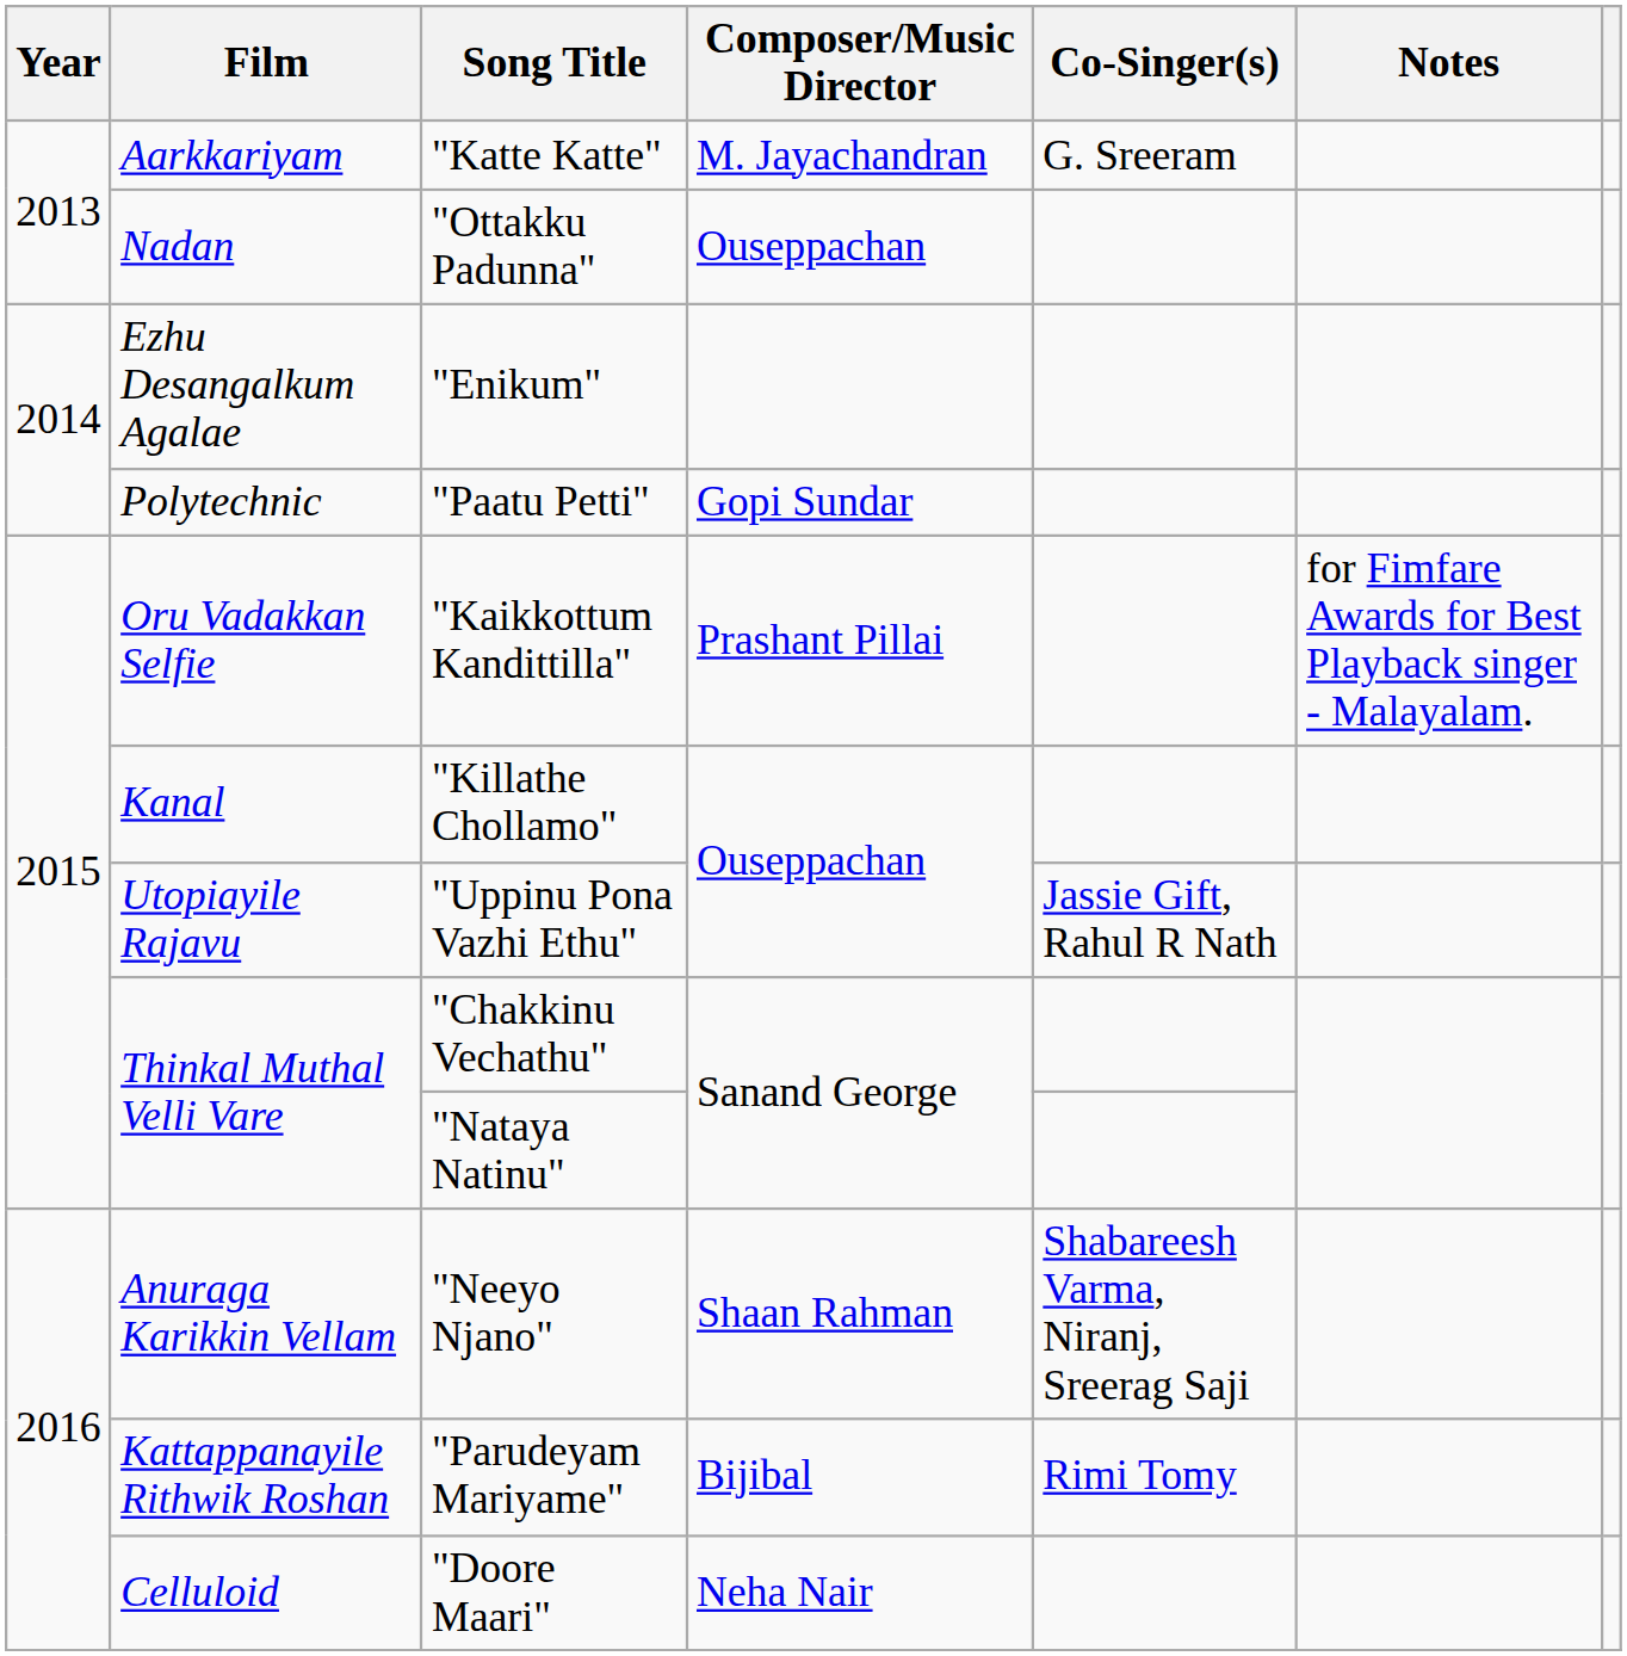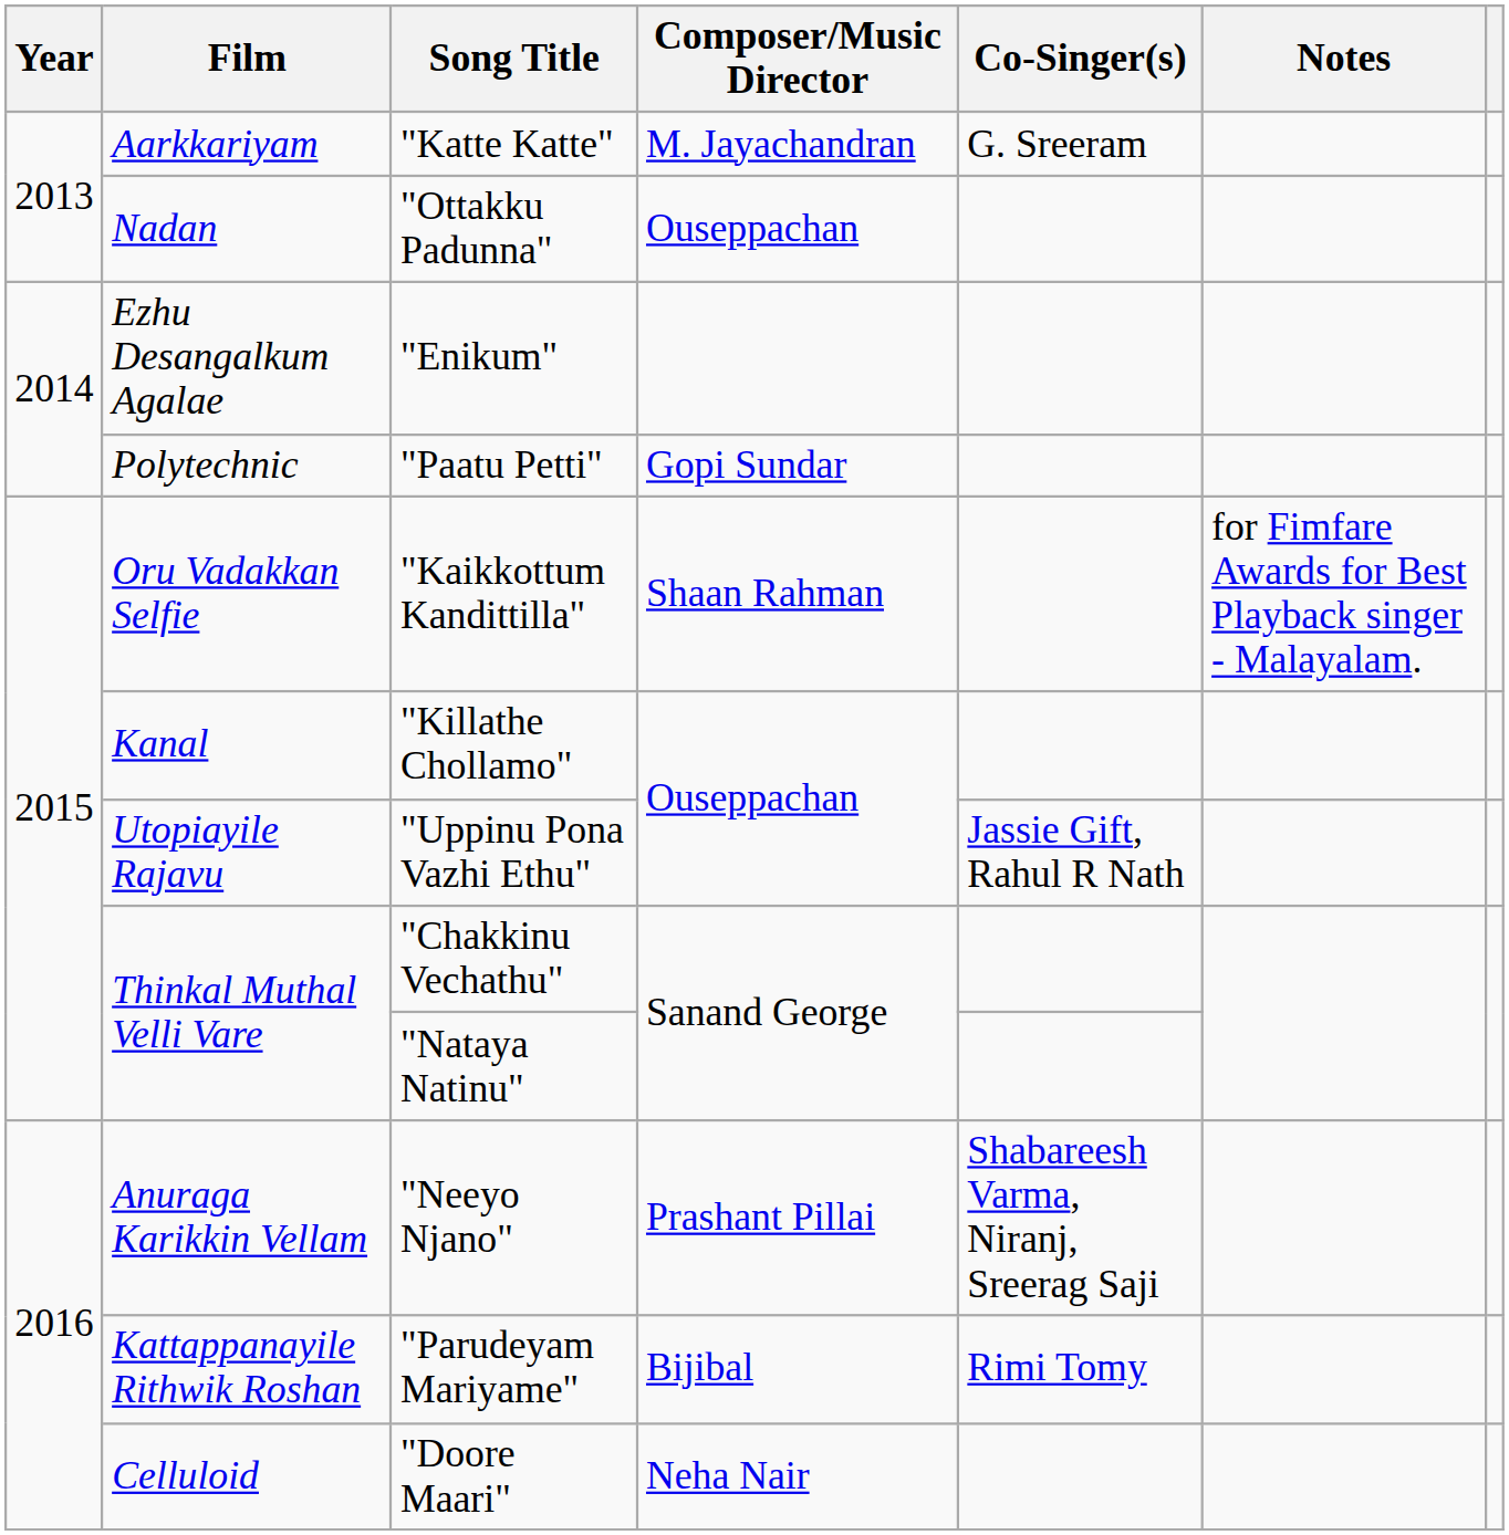"Kaikkottum Kandittilla" | Composer/Music Director: Prashant Pillai -> Shaan Rahman
"Neeyo Njano" | Composer/Music Director: Shaan Rahman -> Prashant Pillai
